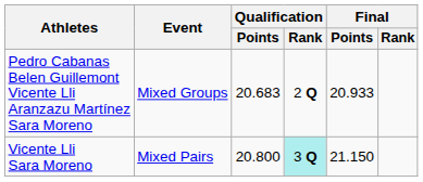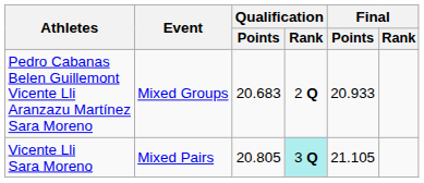Vicente Lli Sara Moreno | Qualification / Points: 20.800 -> 20.805
Vicente Lli Sara Moreno | Final / Points: 21.150 -> 21.105
